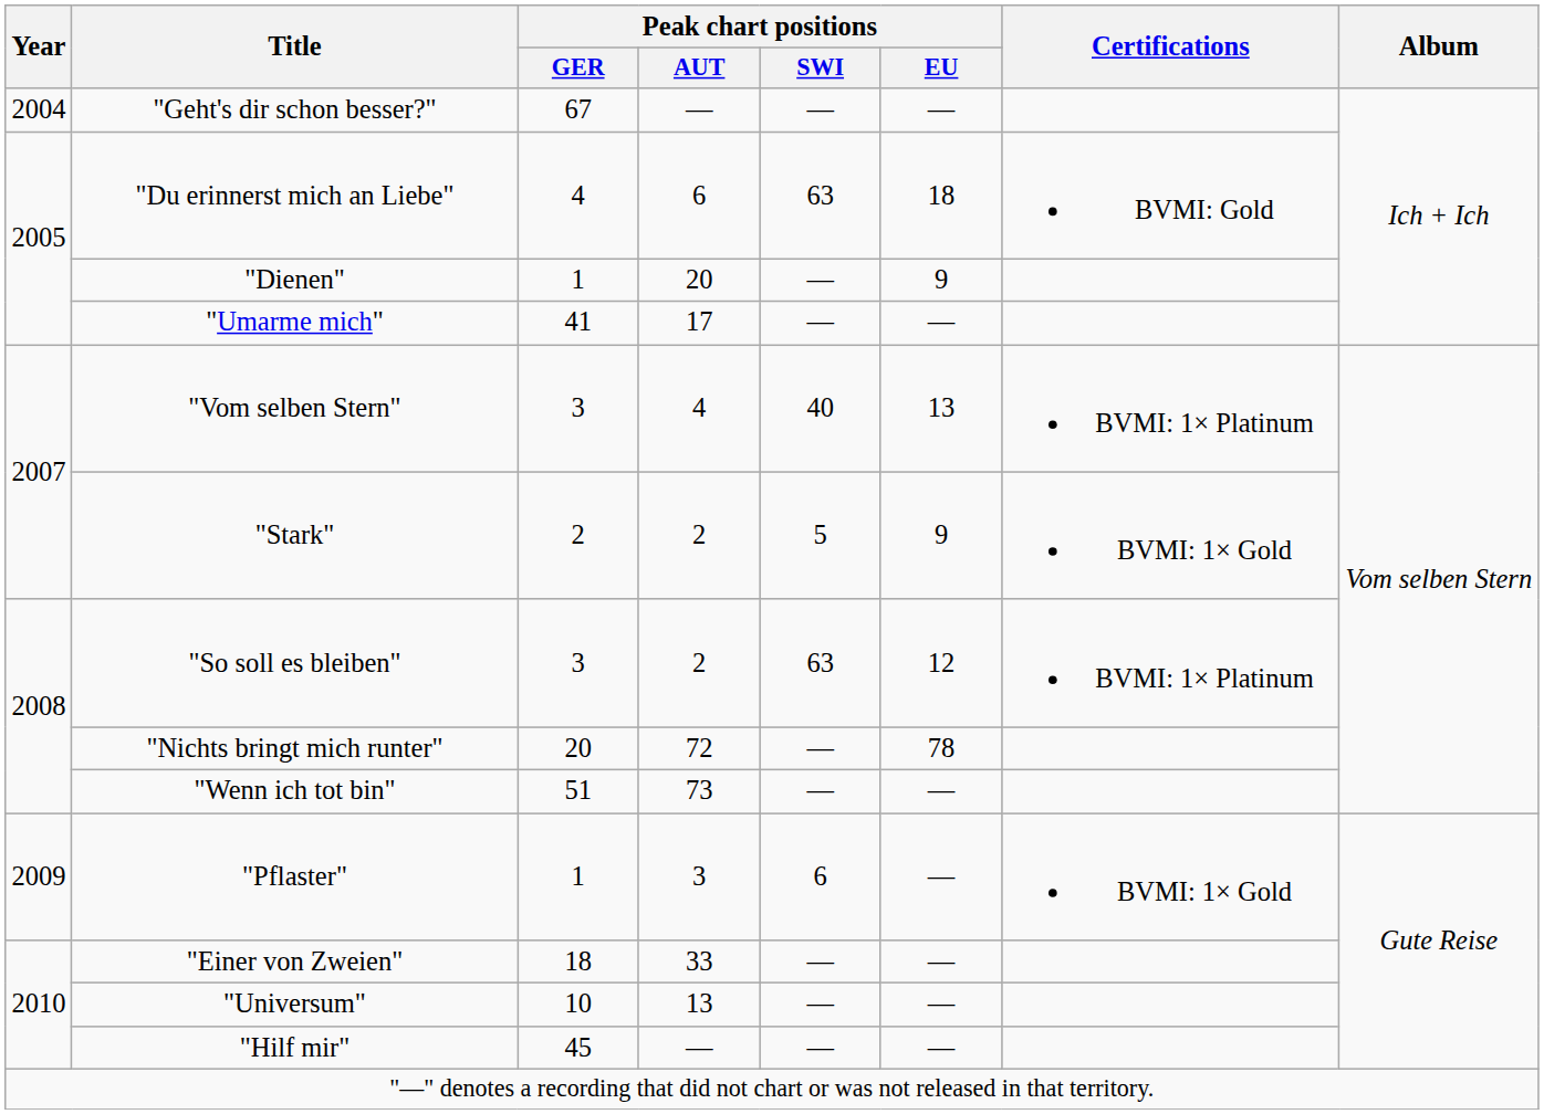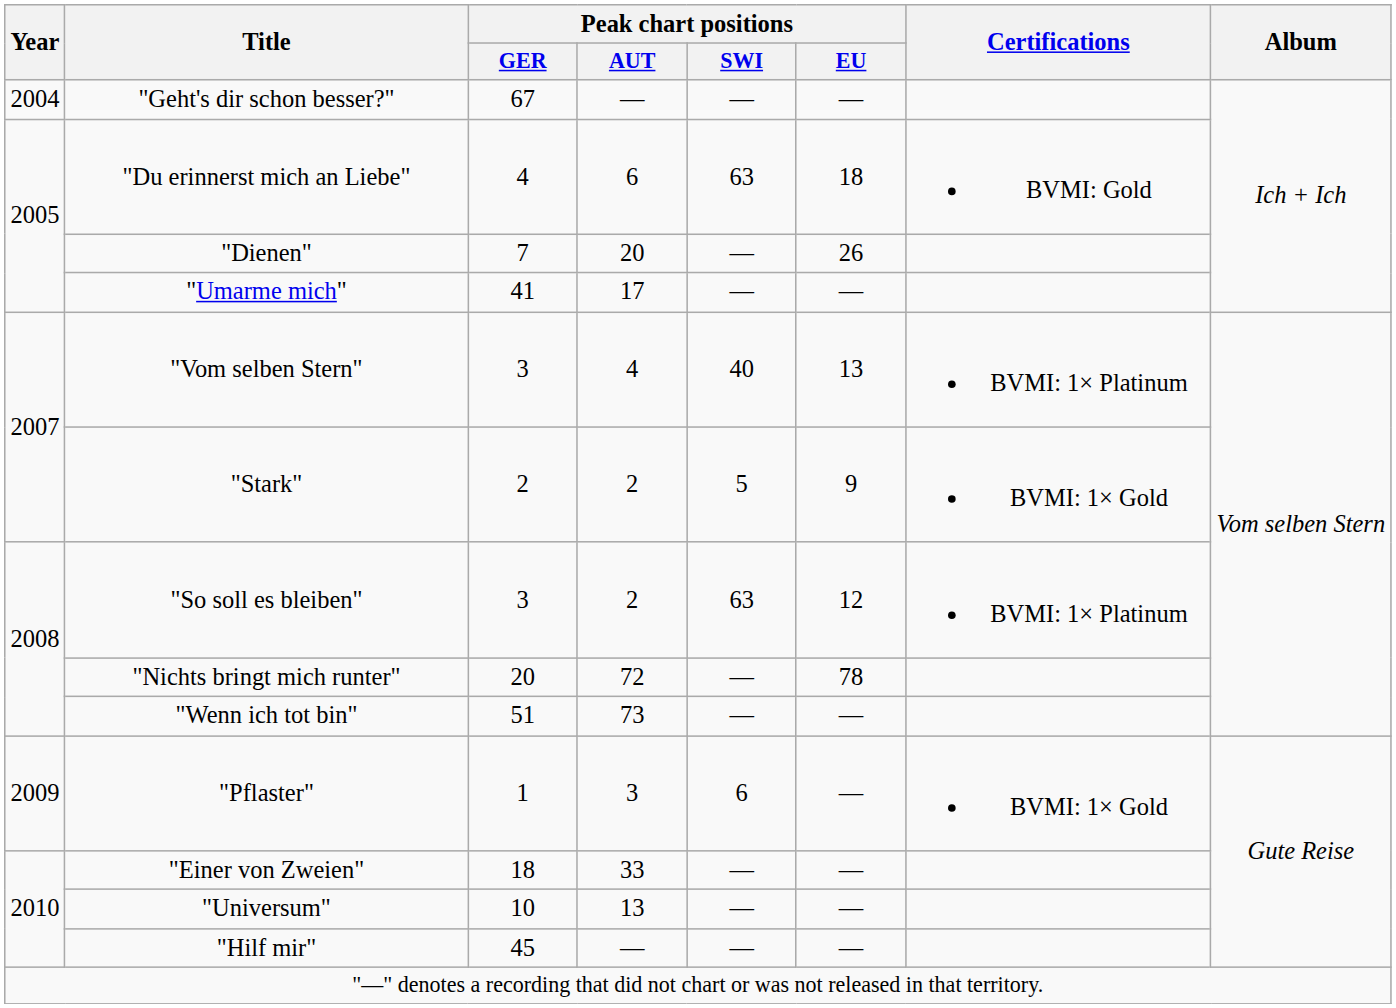"Dienen" | Peak chart positions / GER: 1 -> 7
"Dienen" | Peak chart positions / EU: 9 -> 26
